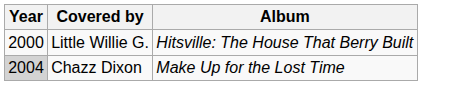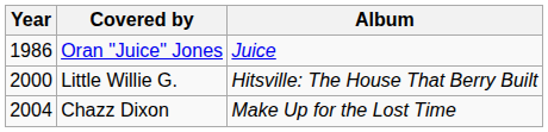+ row: 1986 | Oran "Juice" Jones | Juice
Chazz Dixon | Year: lightgrey background -> no background
